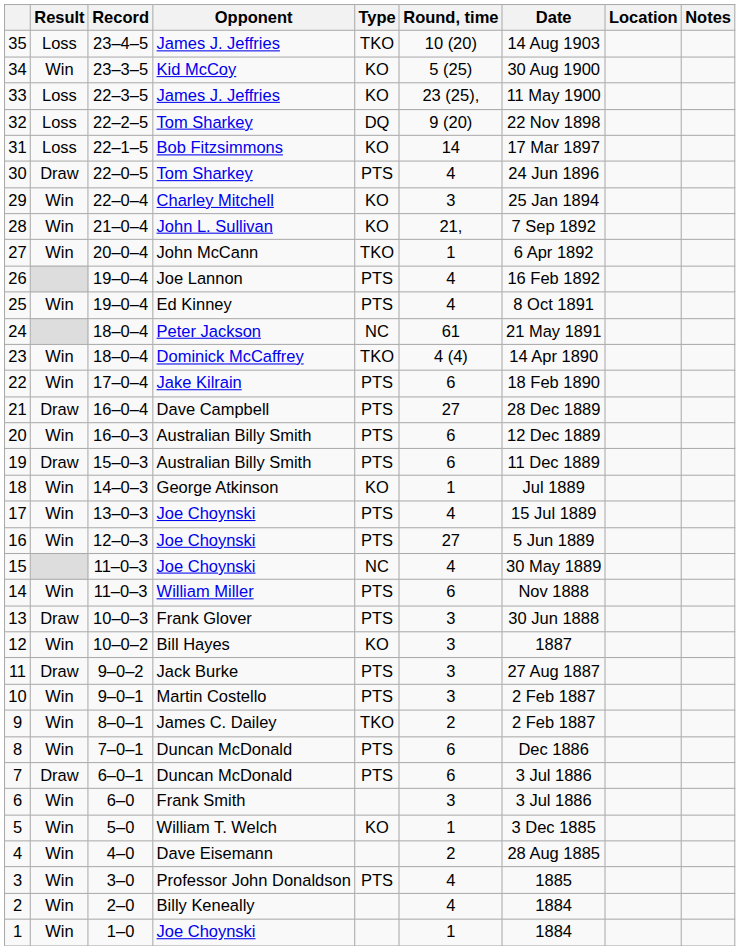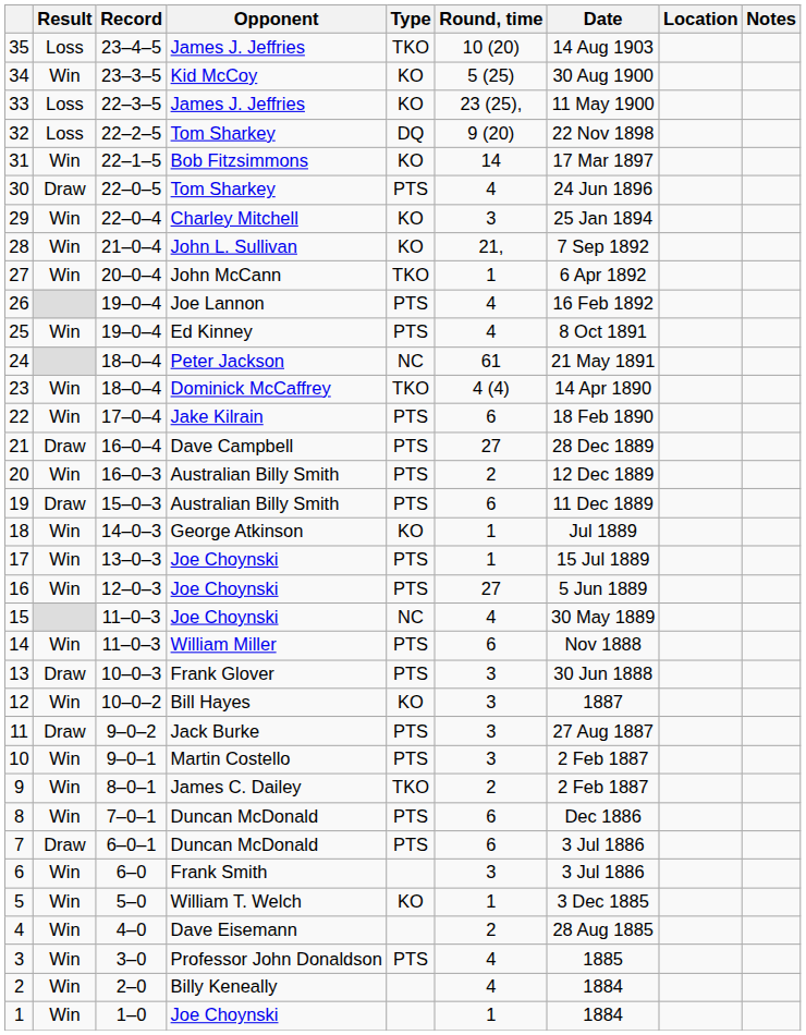31 | Result: Loss -> Win
20 | Round, time: 6 -> 2
17 | Round, time: 4 -> 1
